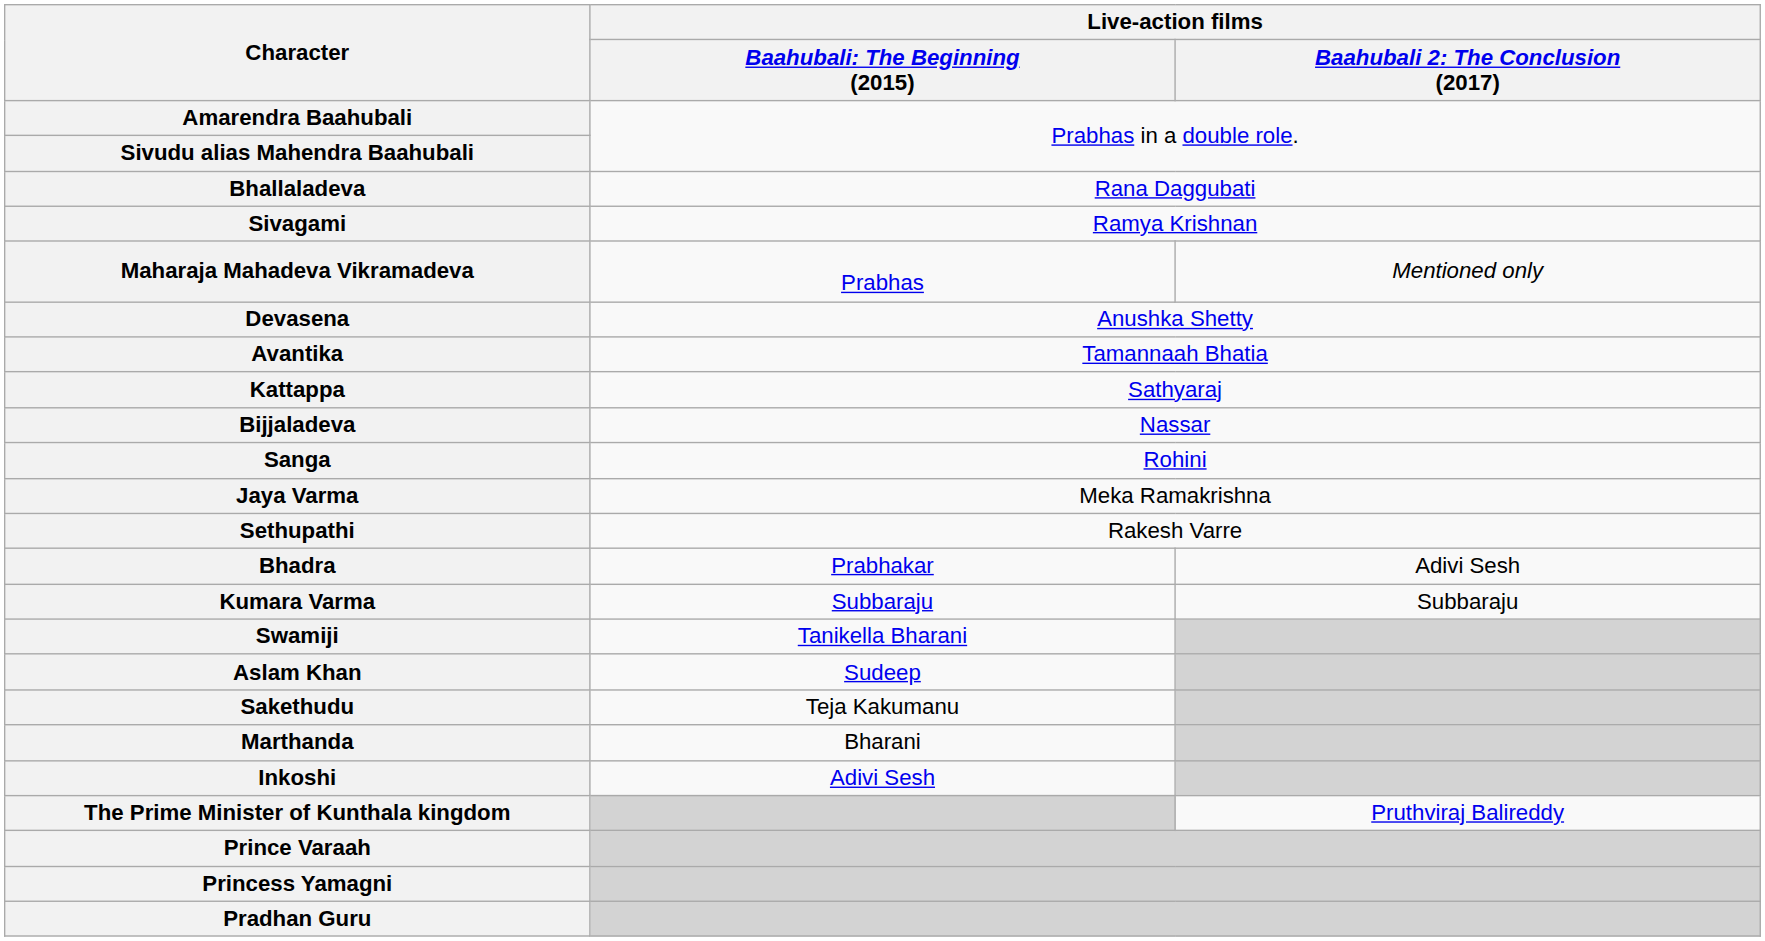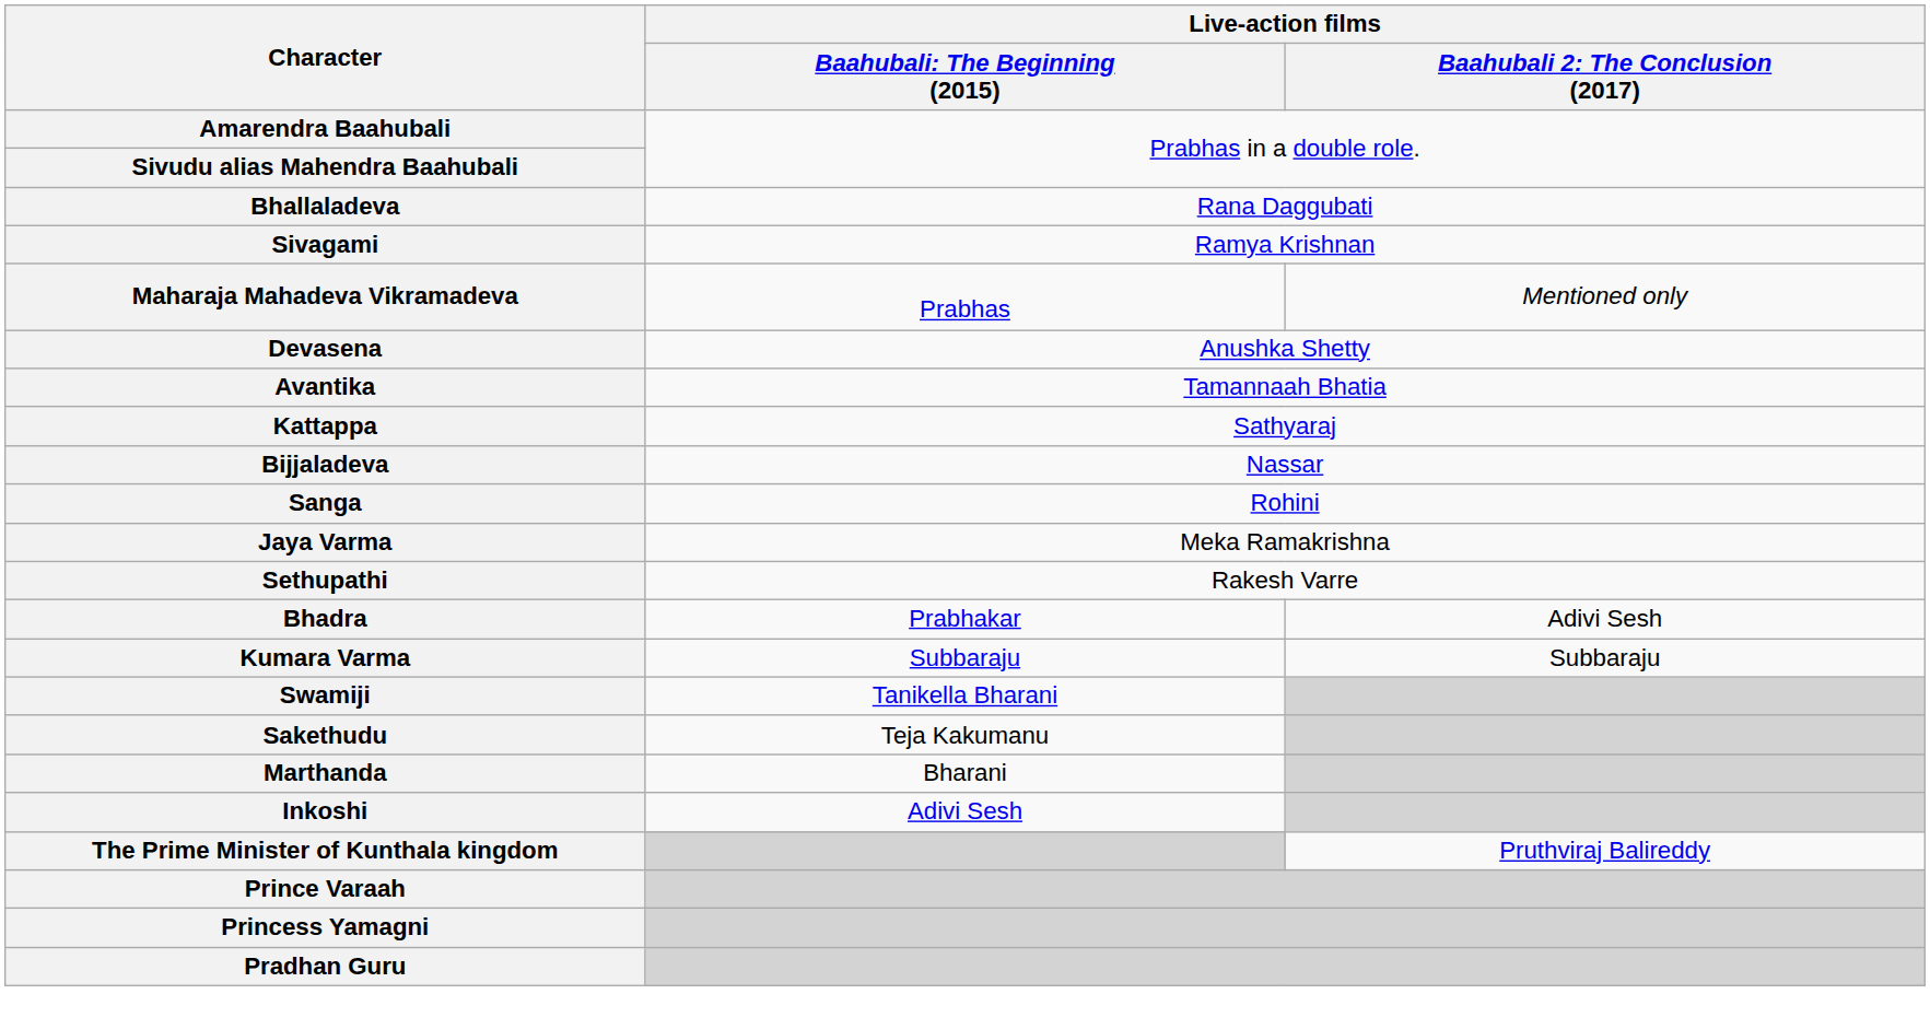- row: Aslam Khan | Sudeep
